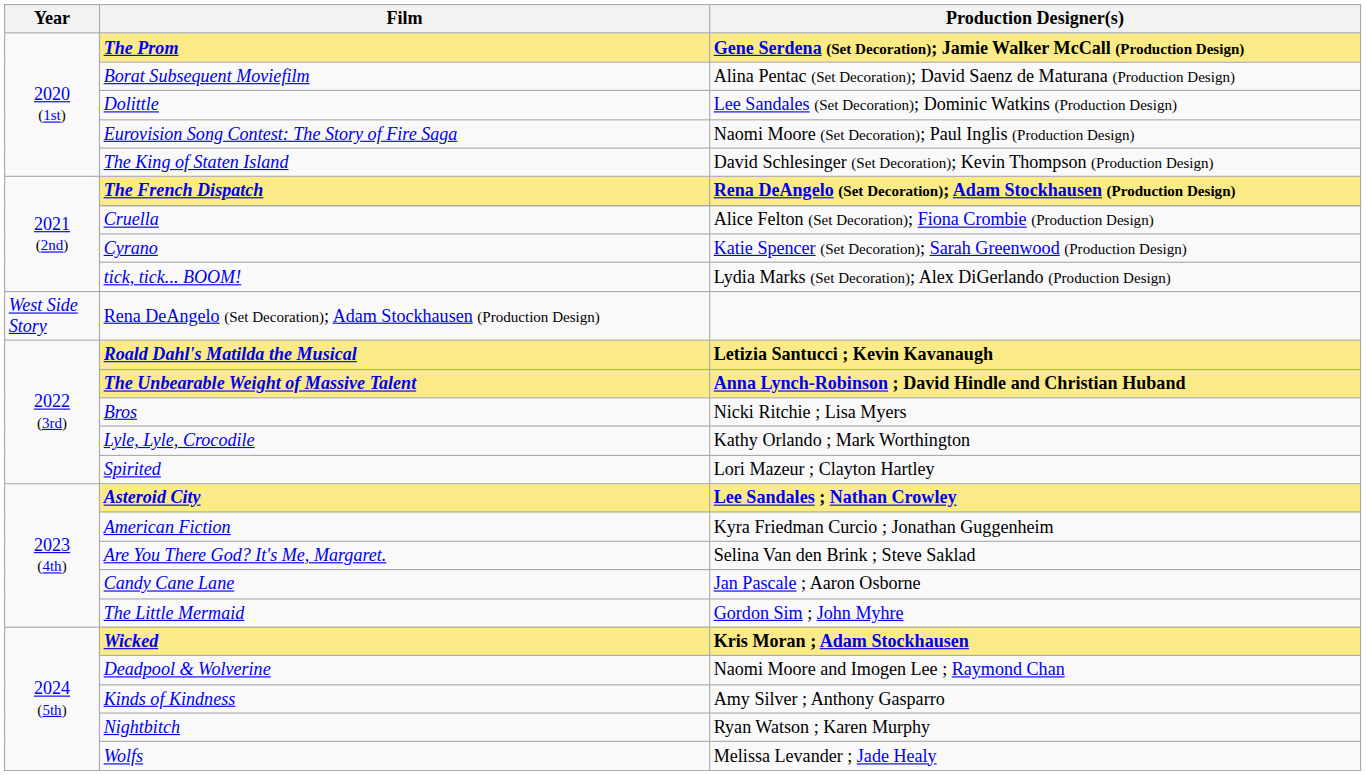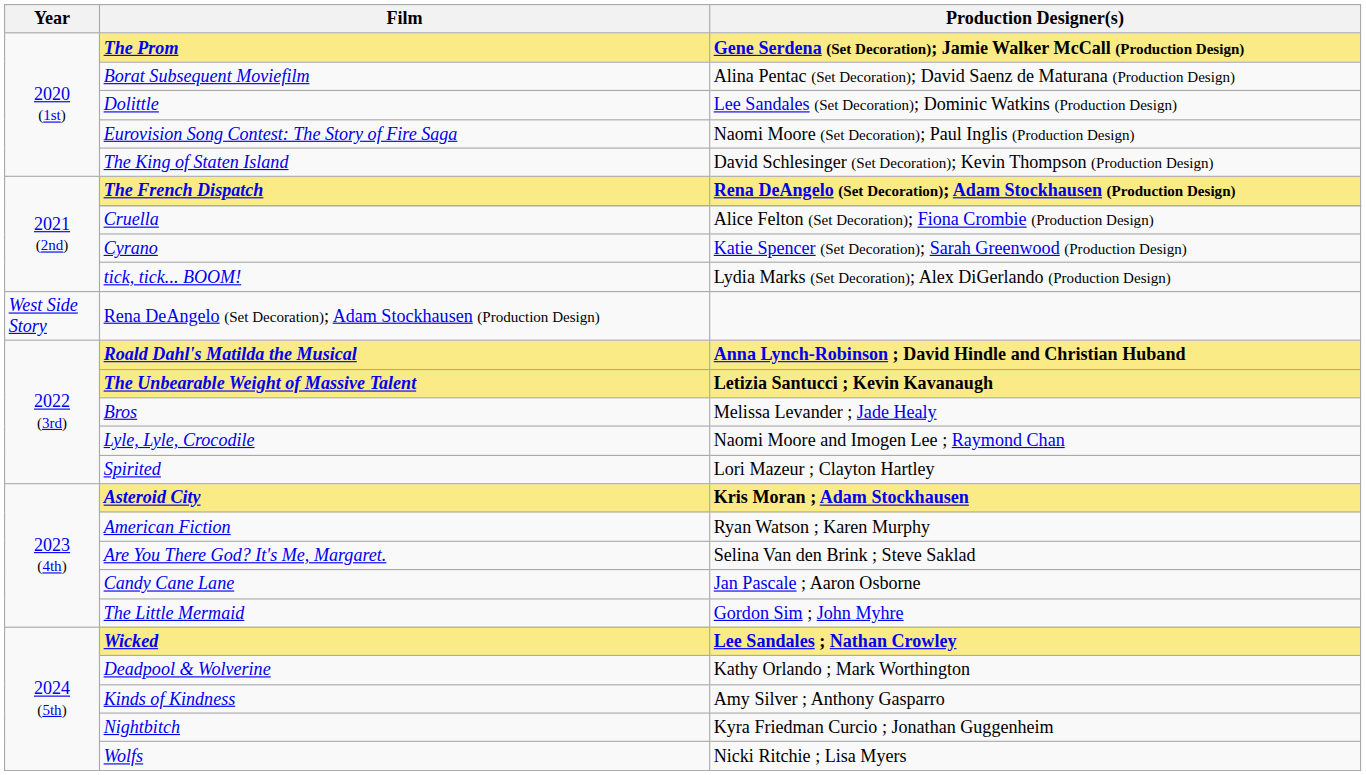Roald Dahl's Matilda the Musical | Production Designer(s): Letizia Santucci ; Kevin Kavanaugh -> Anna Lynch-Robinson ; David Hindle and Christian Huband
The Unbearable Weight of Massive Talent | Production Designer(s): Anna Lynch-Robinson ; David Hindle and Christian Huband -> Letizia Santucci ; Kevin Kavanaugh
Bros | Production Designer(s): Nicki Ritchie ; Lisa Myers -> Melissa Levander ; Jade Healy
Lyle, Lyle, Crocodile | Production Designer(s): Kathy Orlando ; Mark Worthington -> Naomi Moore and Imogen Lee ; Raymond Chan
Asteroid City | Production Designer(s): Lee Sandales ; Nathan Crowley -> Kris Moran ; Adam Stockhausen
American Fiction | Production Designer(s): Kyra Friedman Curcio ; Jonathan Guggenheim -> Ryan Watson ; Karen Murphy
Wicked | Production Designer(s): Kris Moran ; Adam Stockhausen -> Lee Sandales ; Nathan Crowley
Deadpool & Wolverine | Production Designer(s): Naomi Moore and Imogen Lee ; Raymond Chan -> Kathy Orlando ; Mark Worthington
Nightbitch | Production Designer(s): Ryan Watson ; Karen Murphy -> Kyra Friedman Curcio ; Jonathan Guggenheim
Wolfs | Production Designer(s): Melissa Levander ; Jade Healy -> Nicki Ritchie ; Lisa Myers
